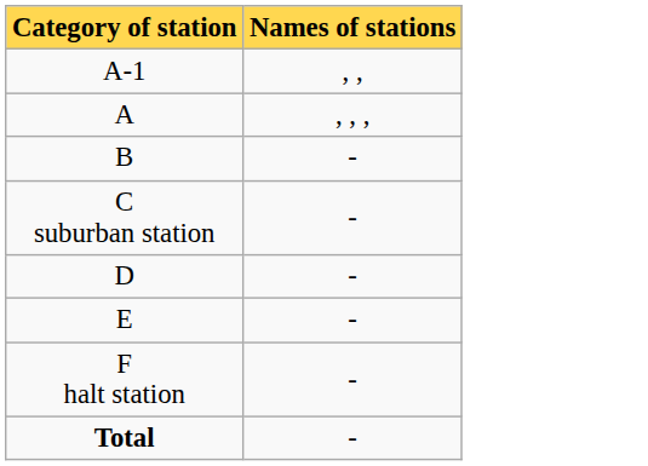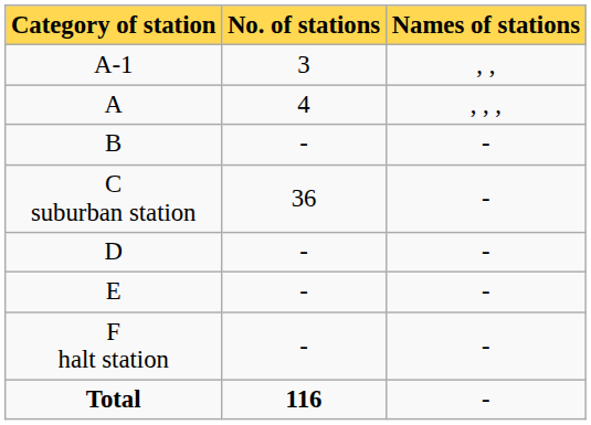+ column: No. of stations | 3 | 4 | - | 36 | - | - | - | 116
